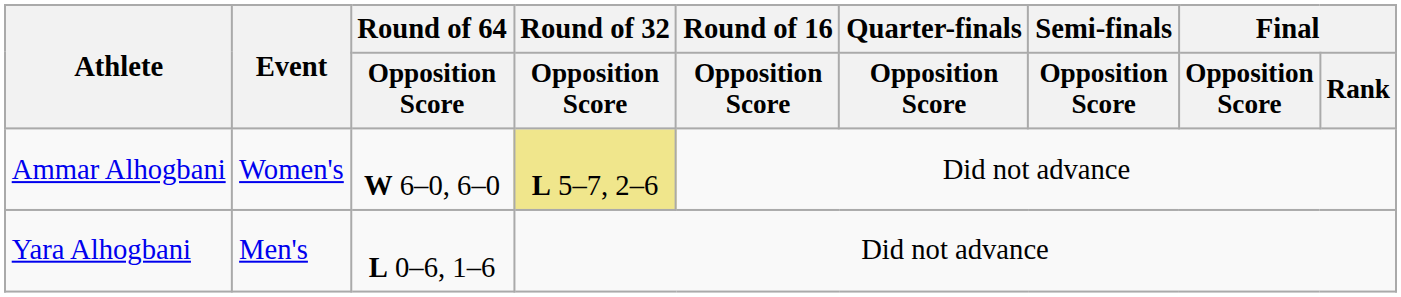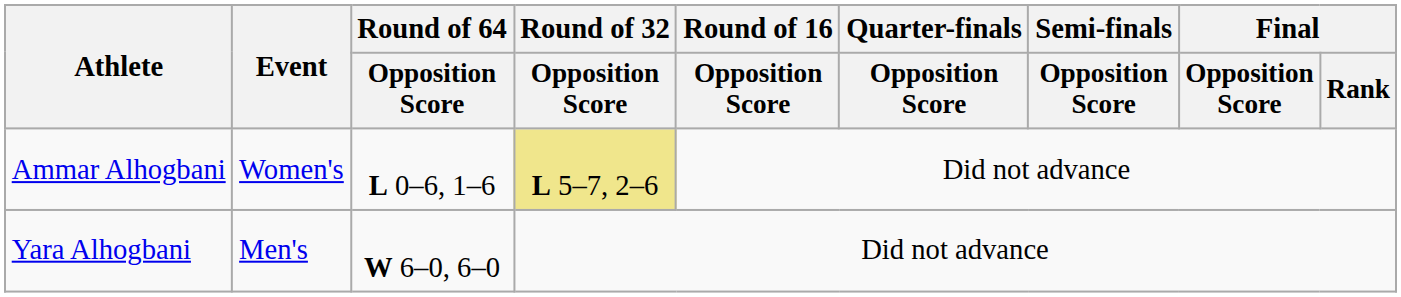Ammar Alhogbani | Round of 64 / Opposition Score: W 6–0, 6–0 -> L 0–6, 1–6
Yara Alhogbani | Round of 64 / Opposition Score: L 0–6, 1–6 -> W 6–0, 6–0
